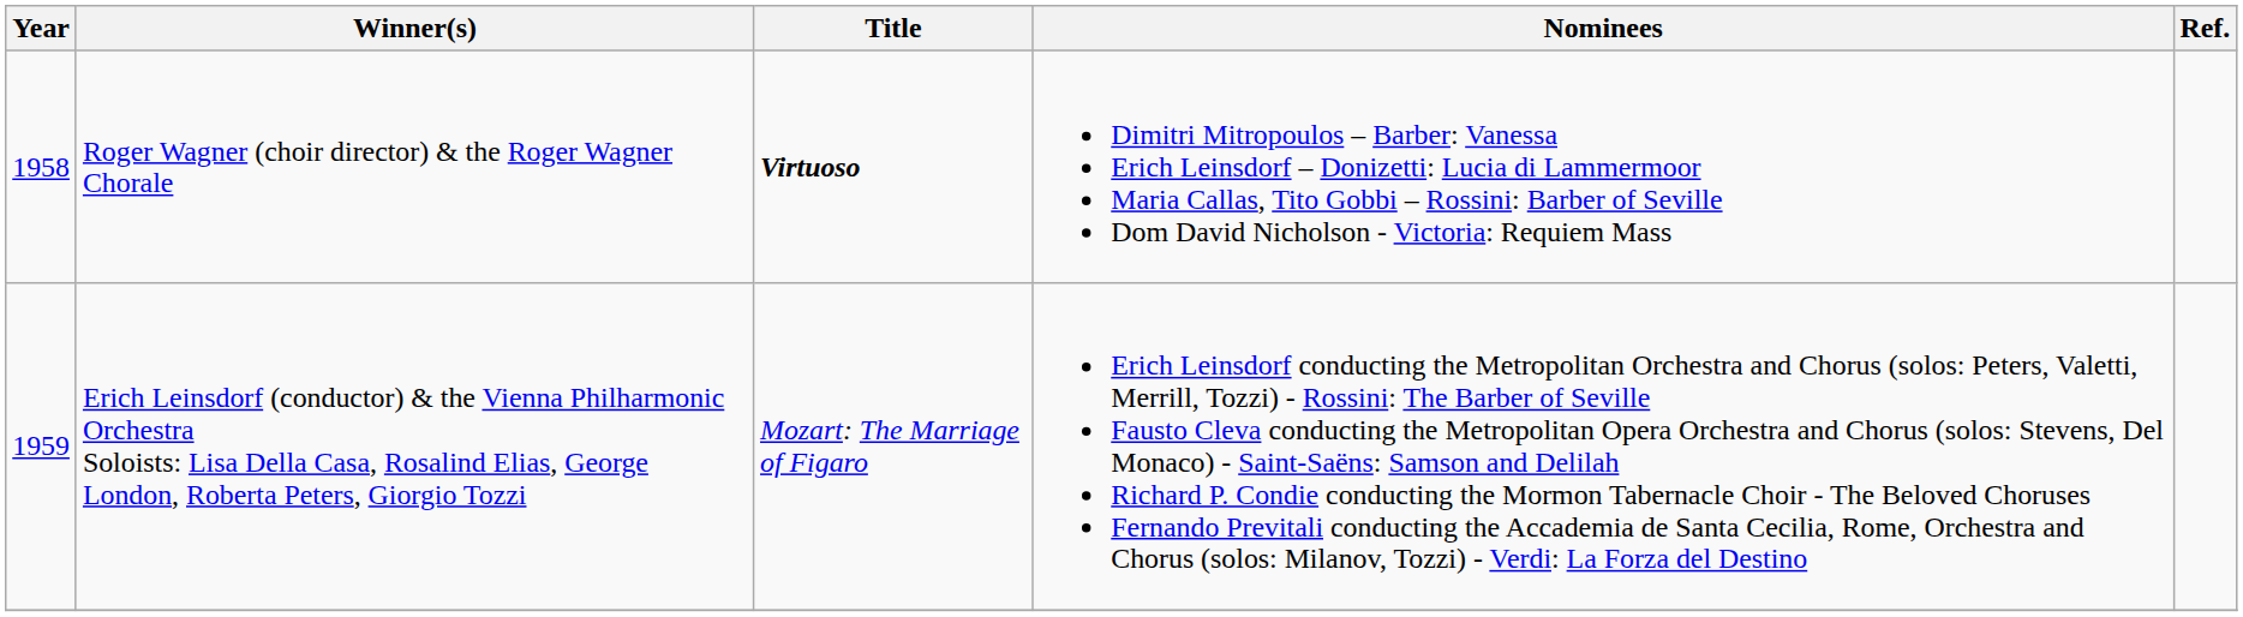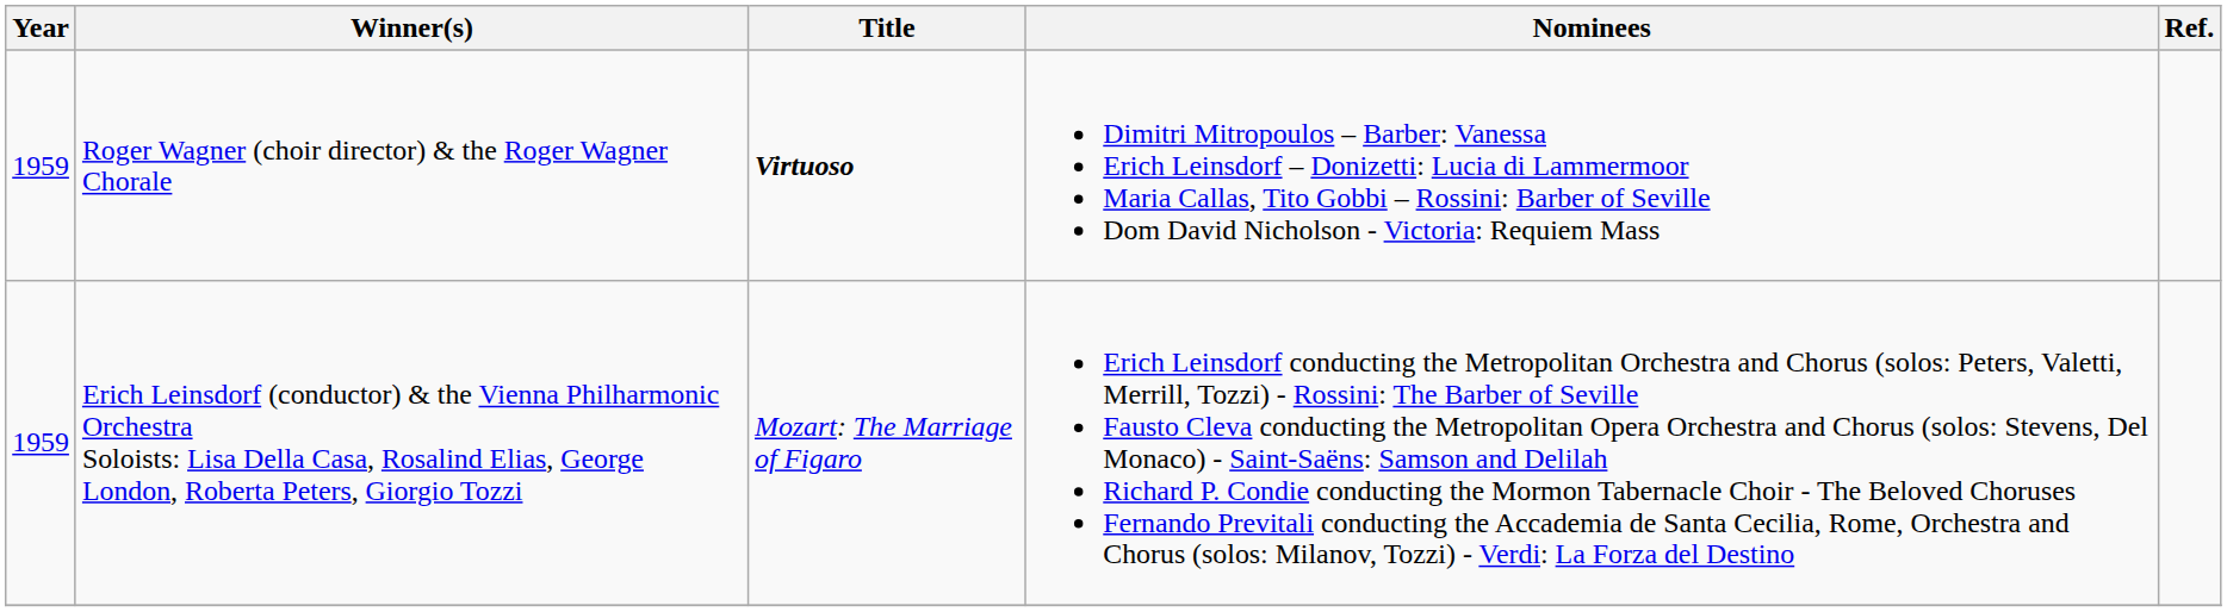Roger Wagner (choir director) & the Roger Wagner Chorale | Year: 1958 -> 1959
